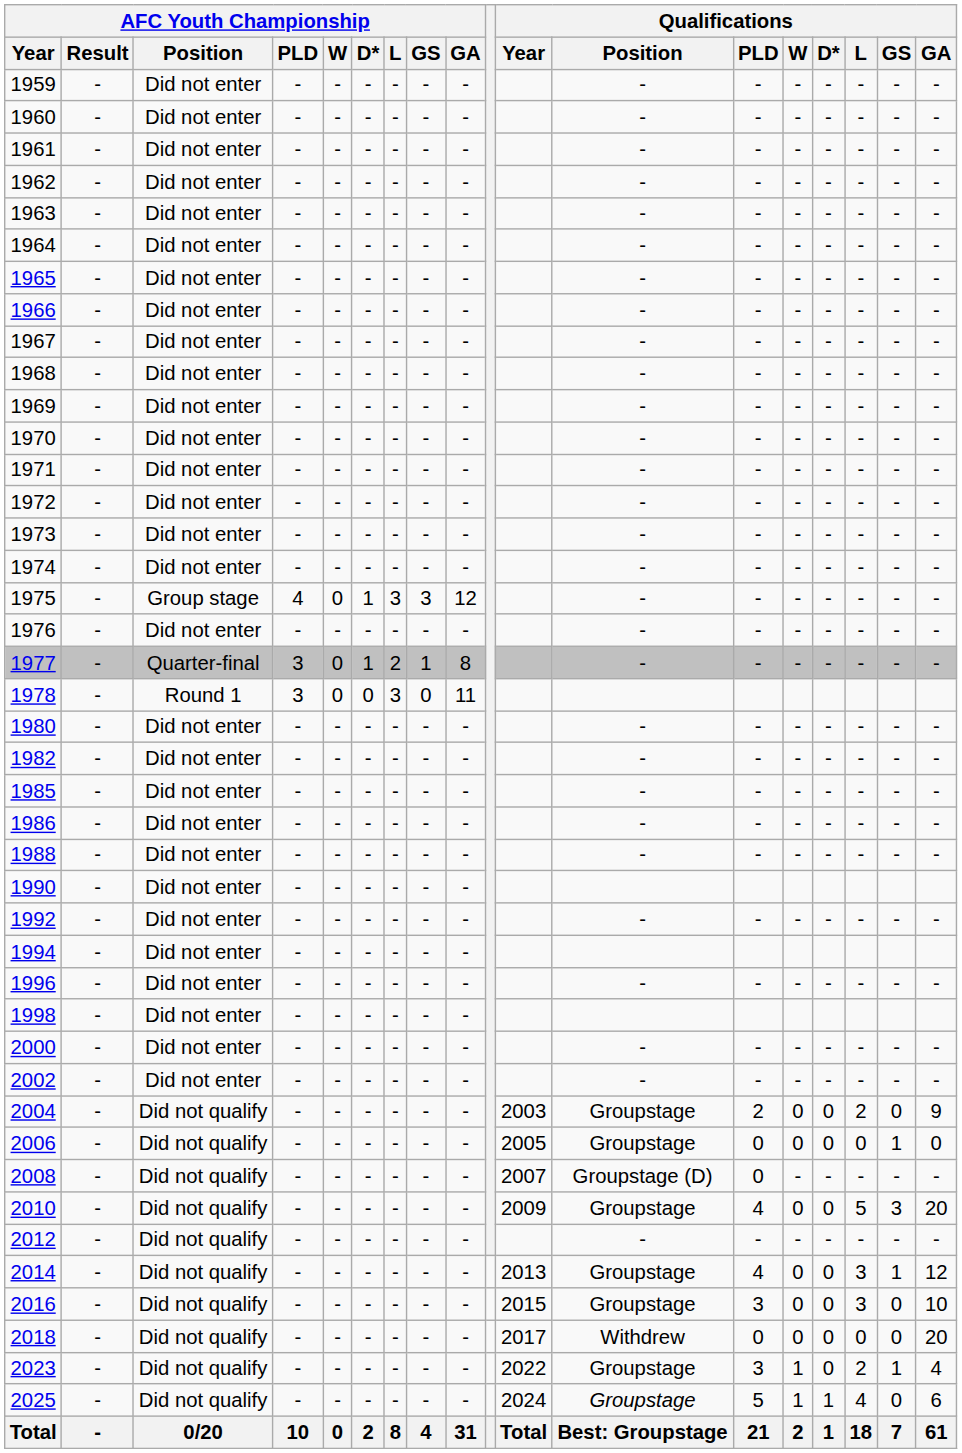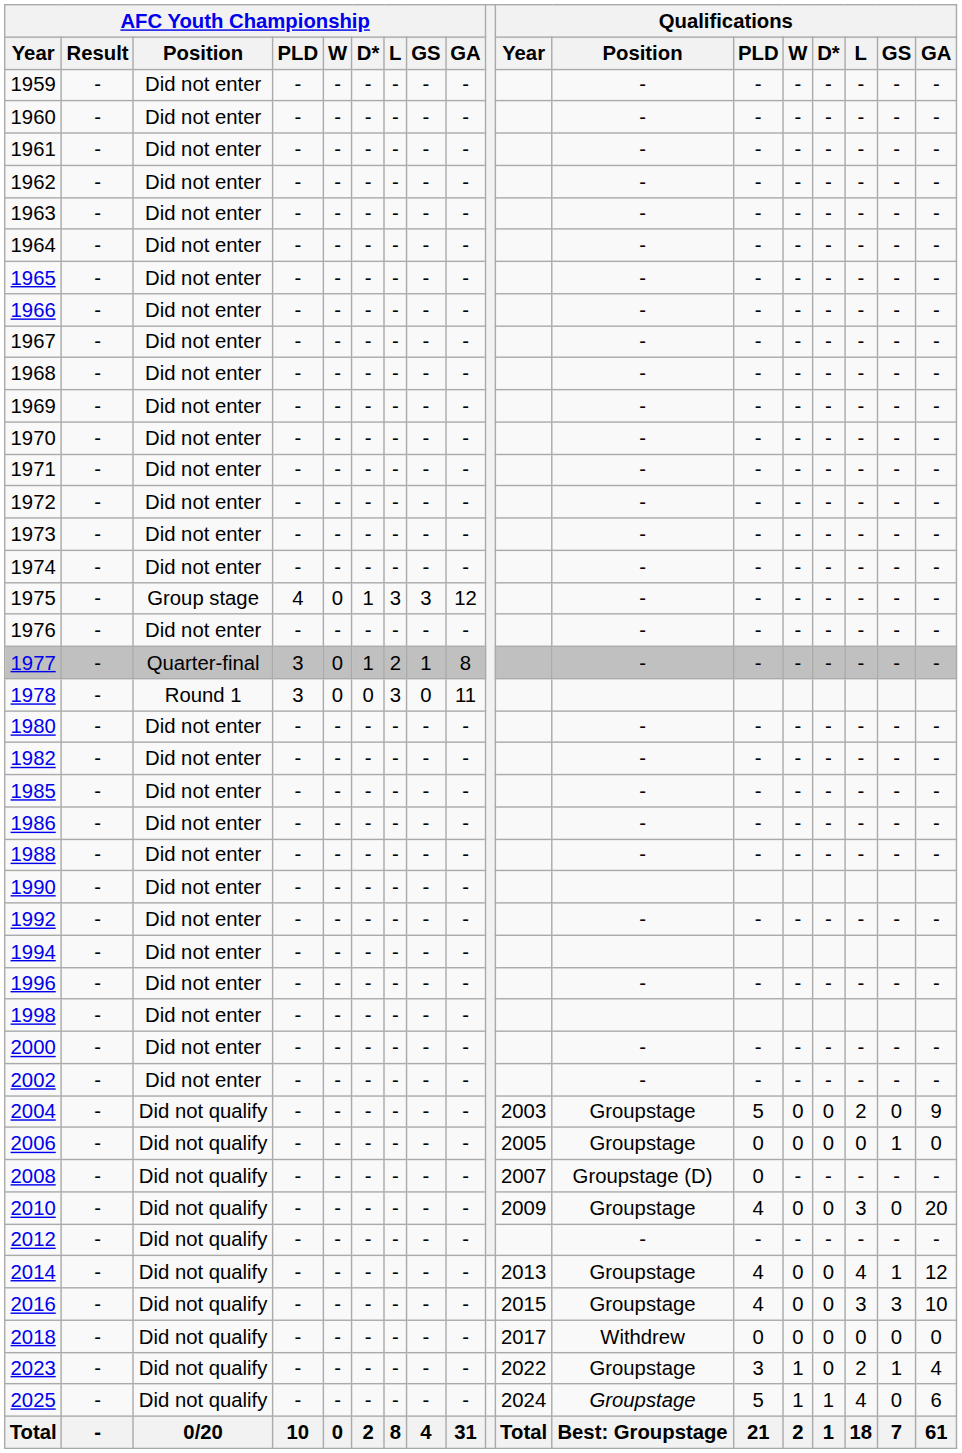2004 | Qualifications / PLD: 2 -> 5
2010 | Qualifications / L: 5 -> 3
2010 | Qualifications / GS: 3 -> 0
2014 | Qualifications / L: 3 -> 4
2016 | Qualifications / PLD: 3 -> 4
2016 | Qualifications / GS: 0 -> 3
2018 | Qualifications / GA: 20 -> 0
